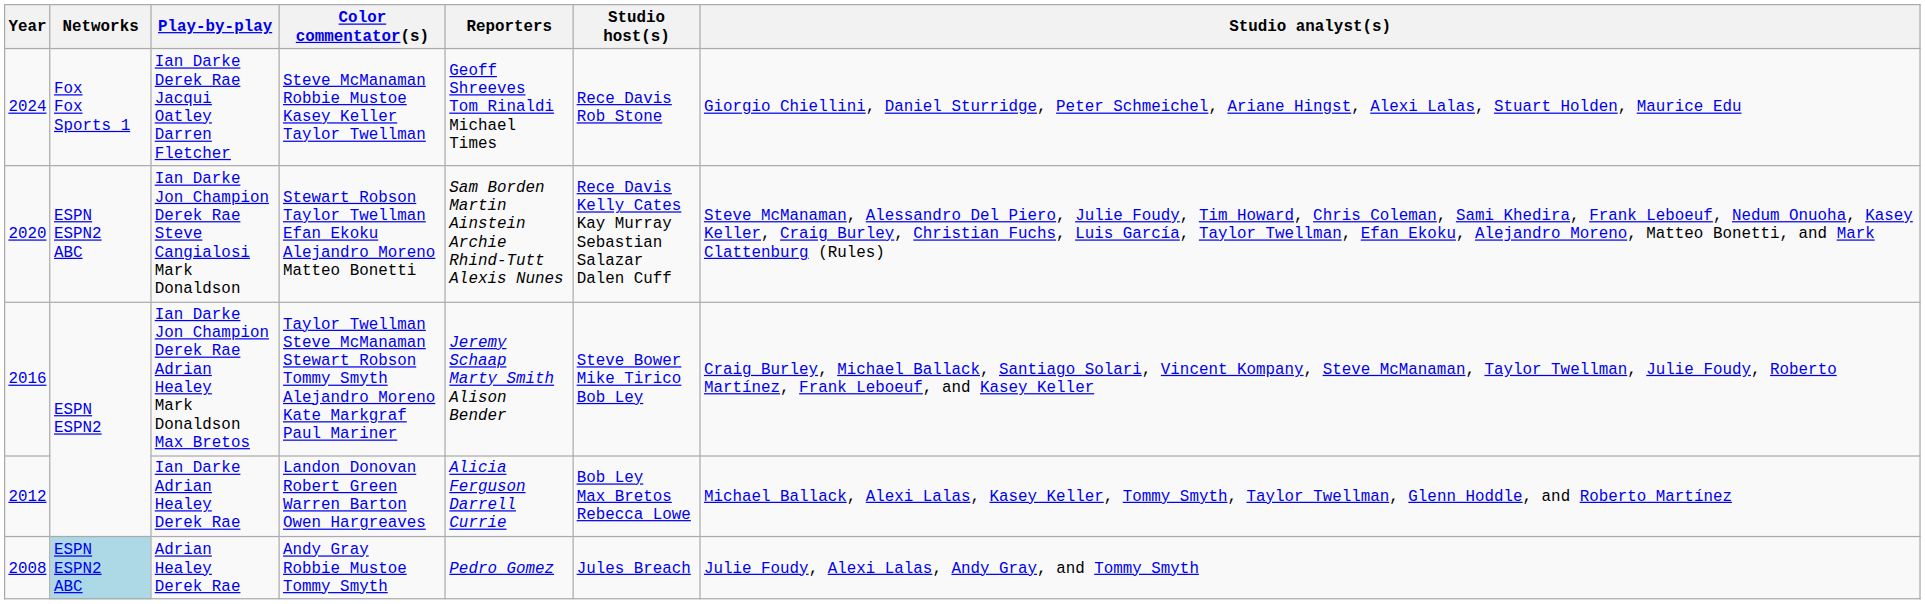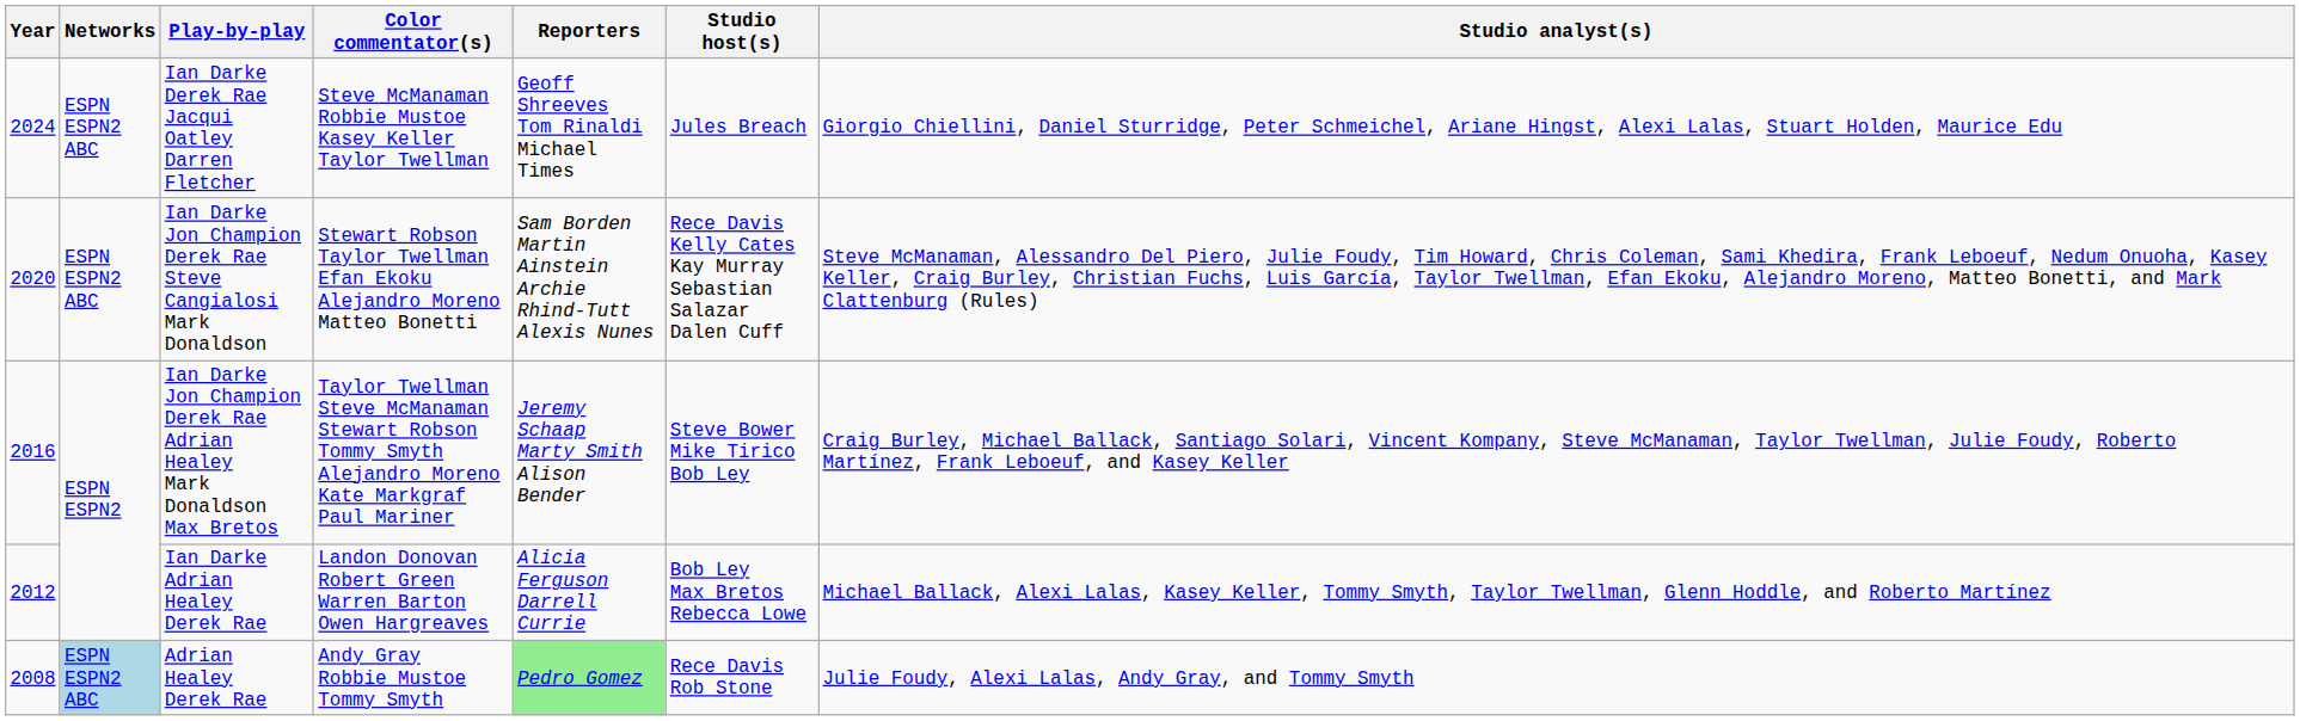Ian Darke Derek Rae Jacqui Oatley Darren Fletcher | Networks: Fox Fox Sports 1 -> ESPN ESPN2 ABC
Ian Darke Derek Rae Jacqui Oatley Darren Fletcher | Studio host(s): Rece Davis Rob Stone -> Jules Breach
Adrian Healey Derek Rae | Reporters: no background -> lightgreen background
Adrian Healey Derek Rae | Studio host(s): Jules Breach -> Rece Davis Rob Stone
